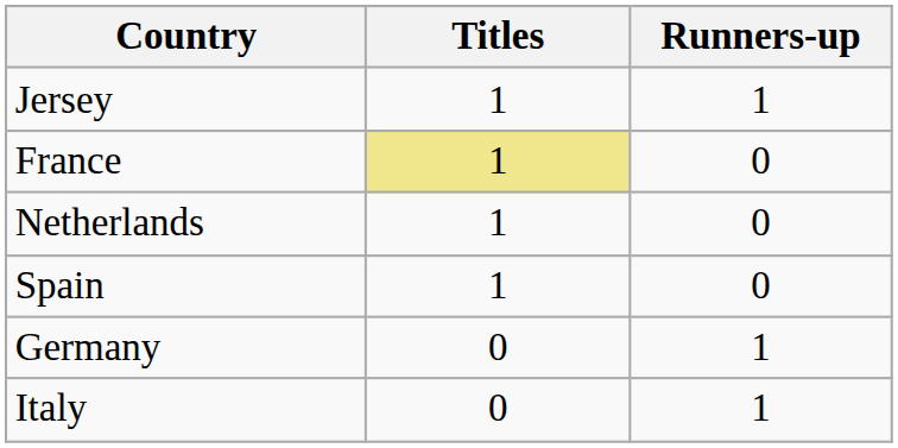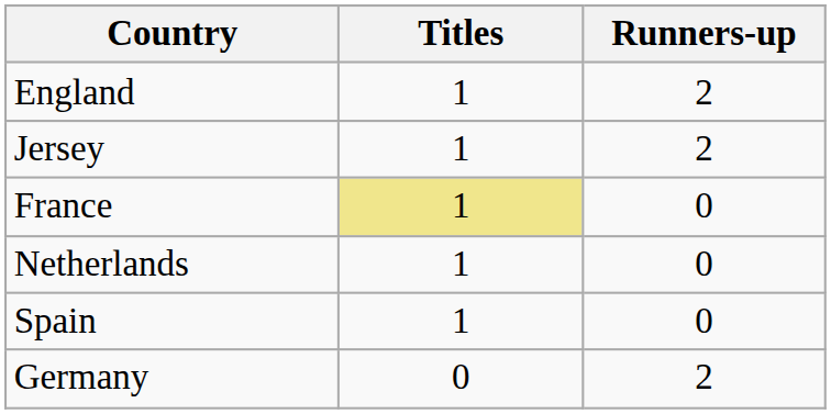+ row: England | 1 | 2
Jersey | Runners-up: 1 -> 2
Germany | Runners-up: 1 -> 2
- row: Italy | 0 | 1
